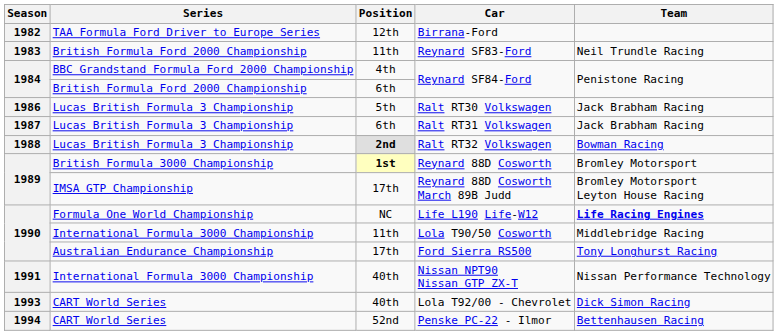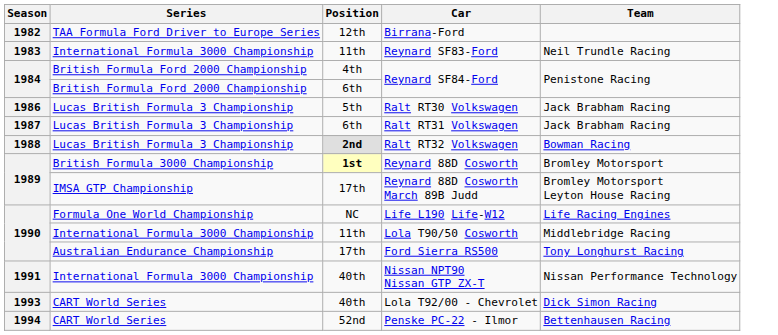Reynard SF83-Ford | Series: British Formula Ford 2000 Championship -> International Formula 3000 Championship
4th / Reynard SF84-Ford | Series: BBC Grandstand Formula Ford 2000 Championship -> British Formula Ford 2000 Championship
Life L190 Life-W12 | Team: bold -> normal
